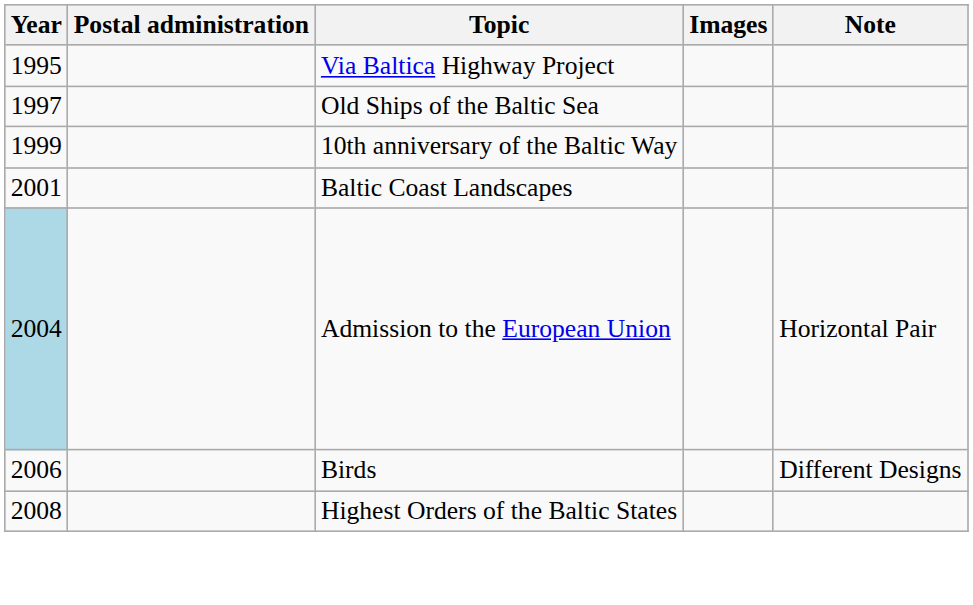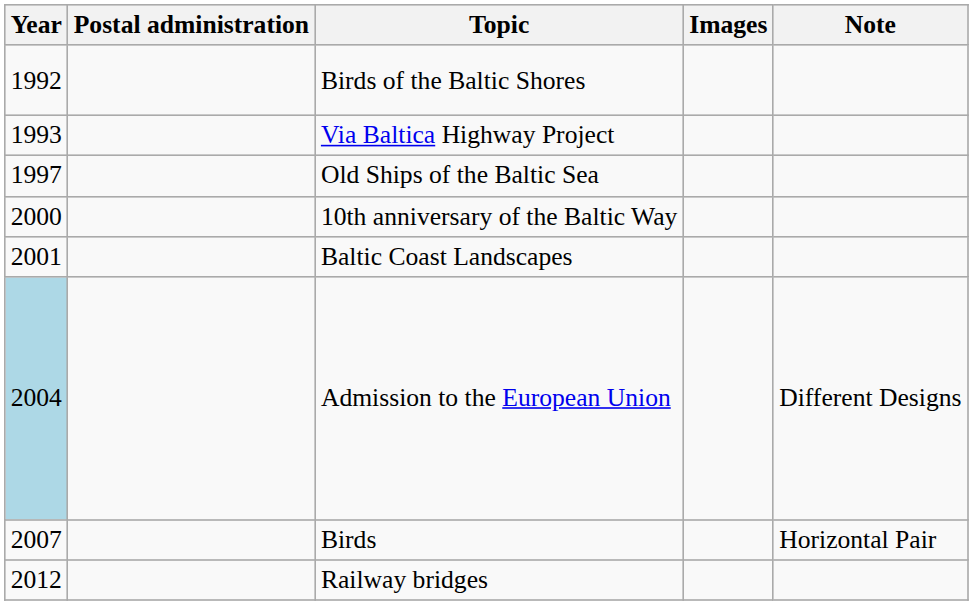+ row: 1992 | Birds of the Baltic Shores
Via Baltica Highway Project | Year: 1995 -> 1993
10th anniversary of the Baltic Way | Year: 1999 -> 2000
Admission to the European Union | Note: Horizontal Pair -> Different Designs
Birds | Year: 2006 -> 2007
Birds | Note: Different Designs -> Horizontal Pair
- row: 2008 | Highest Orders of the Baltic States
+ row: 2012 | Railway bridges
